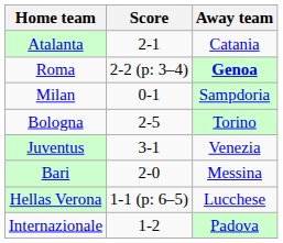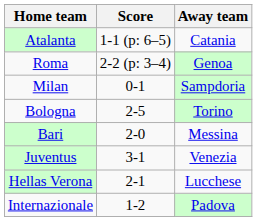Atalanta | Score: 2-1 -> 1-1 (p: 6–5)
Roma | Away team: bold -> normal
rows swapped: Juventus <-> Bari
Hellas Verona | Score: 1-1 (p: 6–5) -> 2-1
